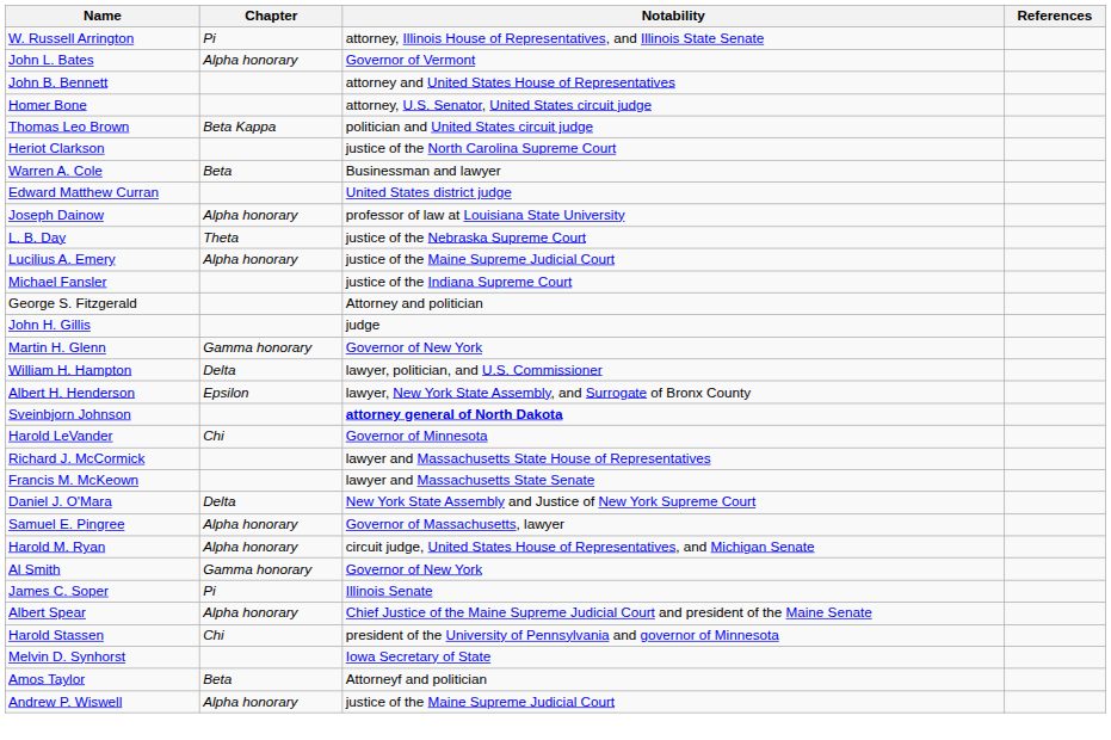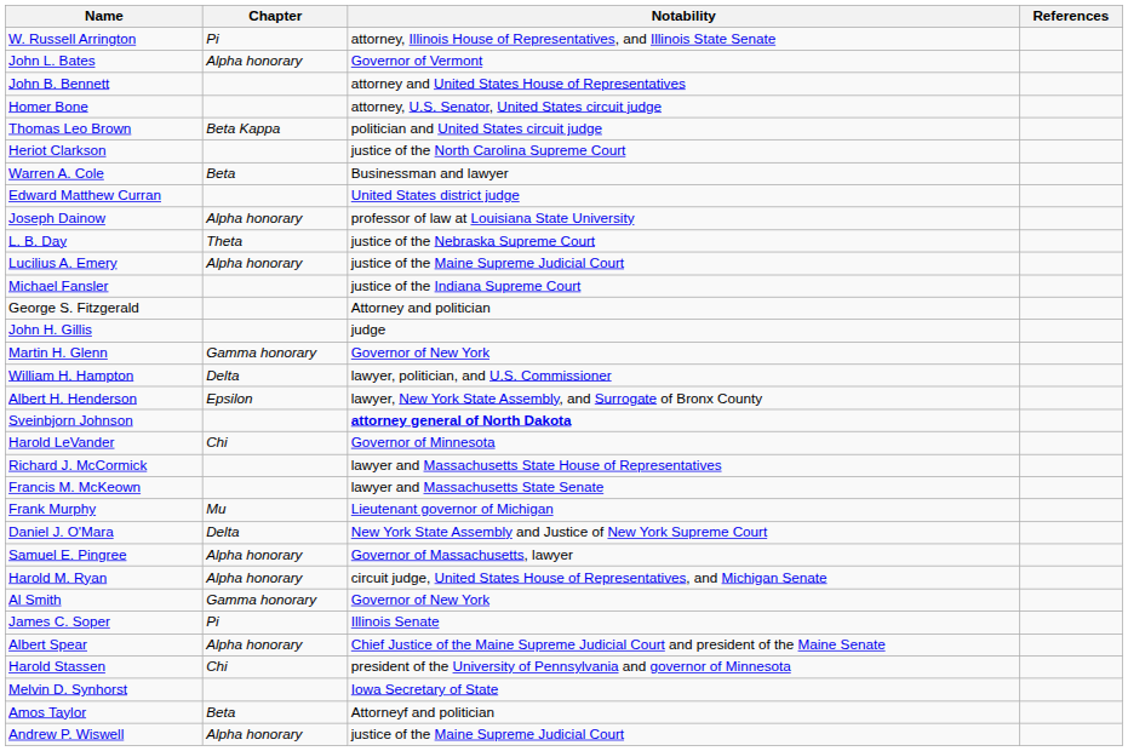+ row: Frank Murphy | Mu | Lieutenant governor of Michigan
